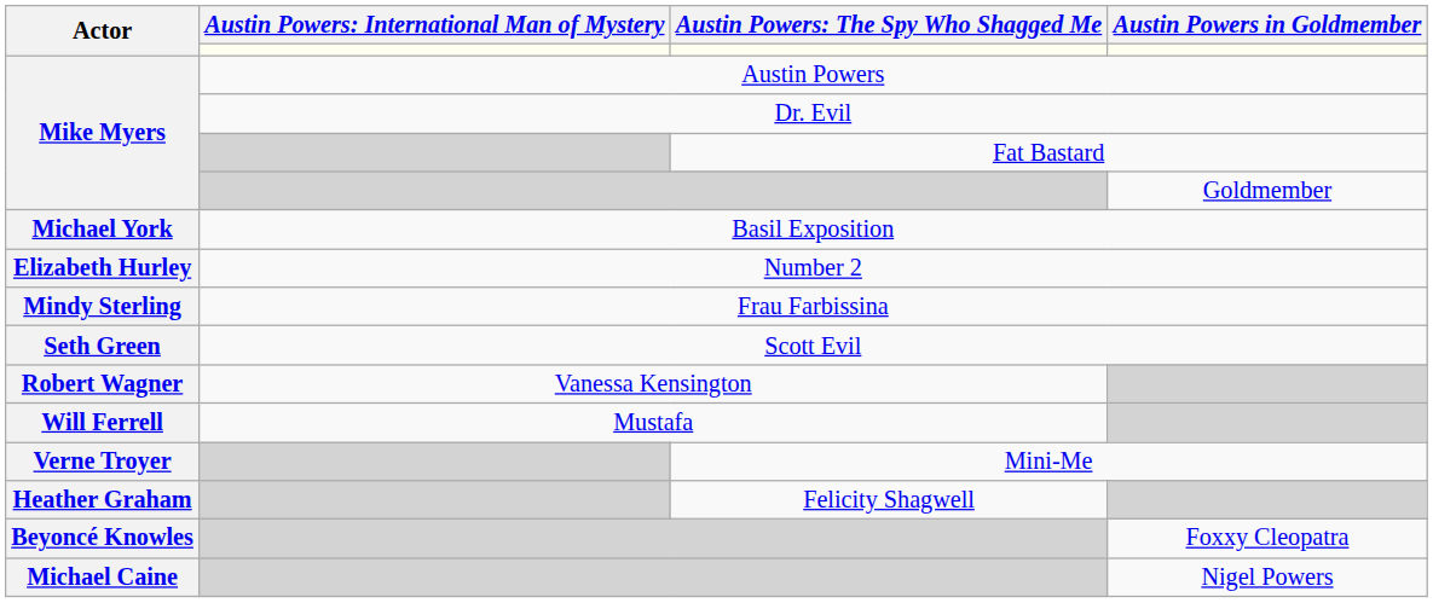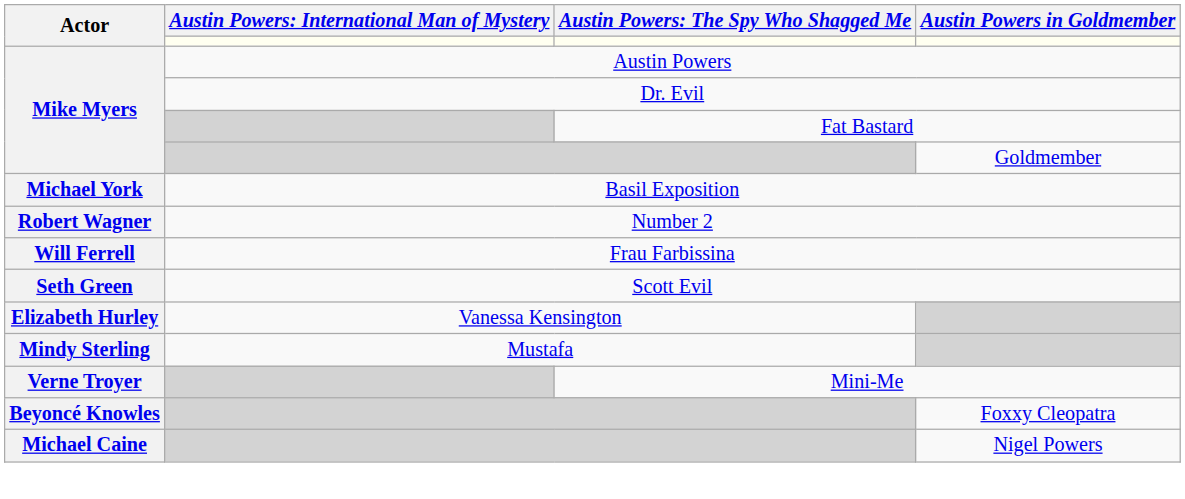Number 2 | Actor: Elizabeth Hurley -> Robert Wagner
Frau Farbissina | Actor: Mindy Sterling -> Will Ferrell
Vanessa Kensington | Actor: Robert Wagner -> Elizabeth Hurley
Mustafa | Actor: Will Ferrell -> Mindy Sterling
- row: Heather Graham | Felicity Shagwell
